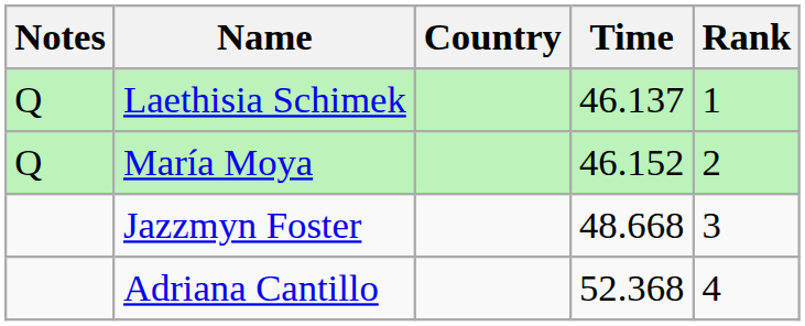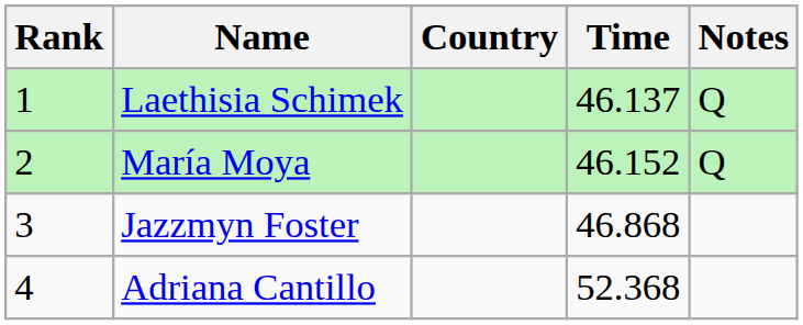columns swapped: Rank <-> Notes
Jazzmyn Foster | Time: 48.668 -> 46.868
